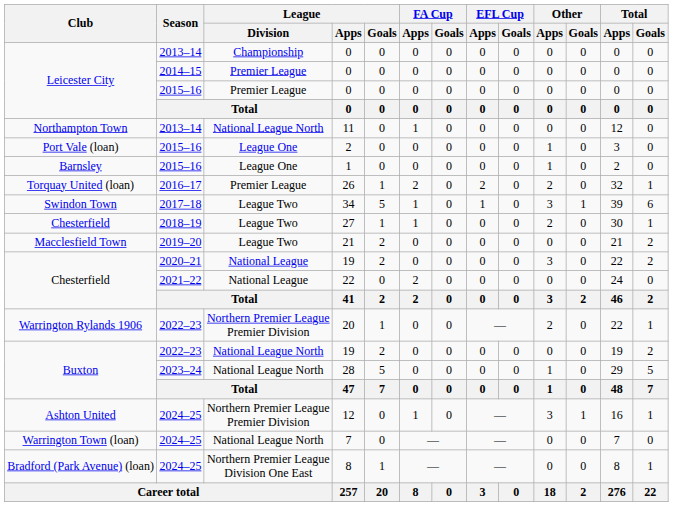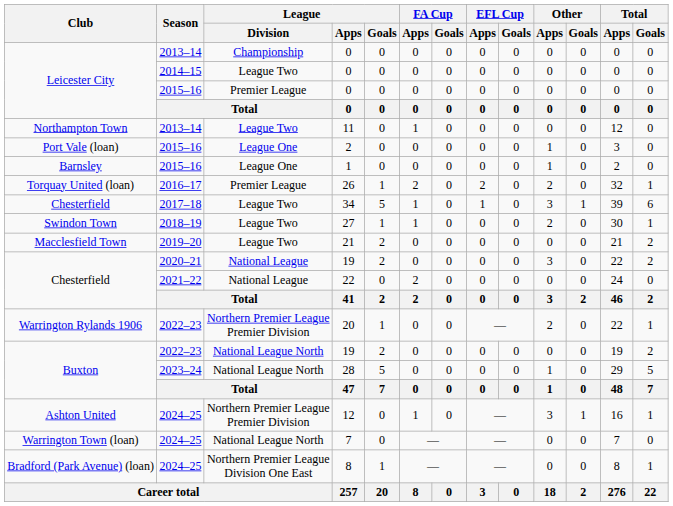2014–15 / 0 | League / Division: Premier League -> League Two
11 | League / Division: National League North -> League Two
34 | Club: Swindon Town -> Chesterfield
27 | Club: Chesterfield -> Swindon Town
